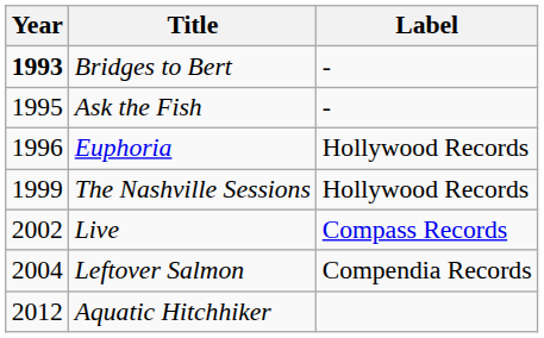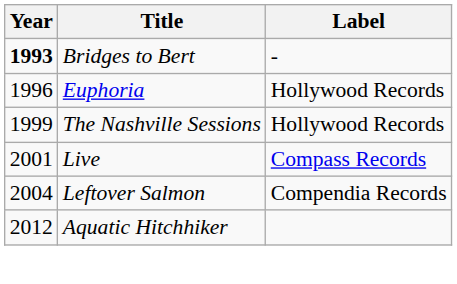- row: 1995 | Ask the Fish | -
Live | Year: 2002 -> 2001
